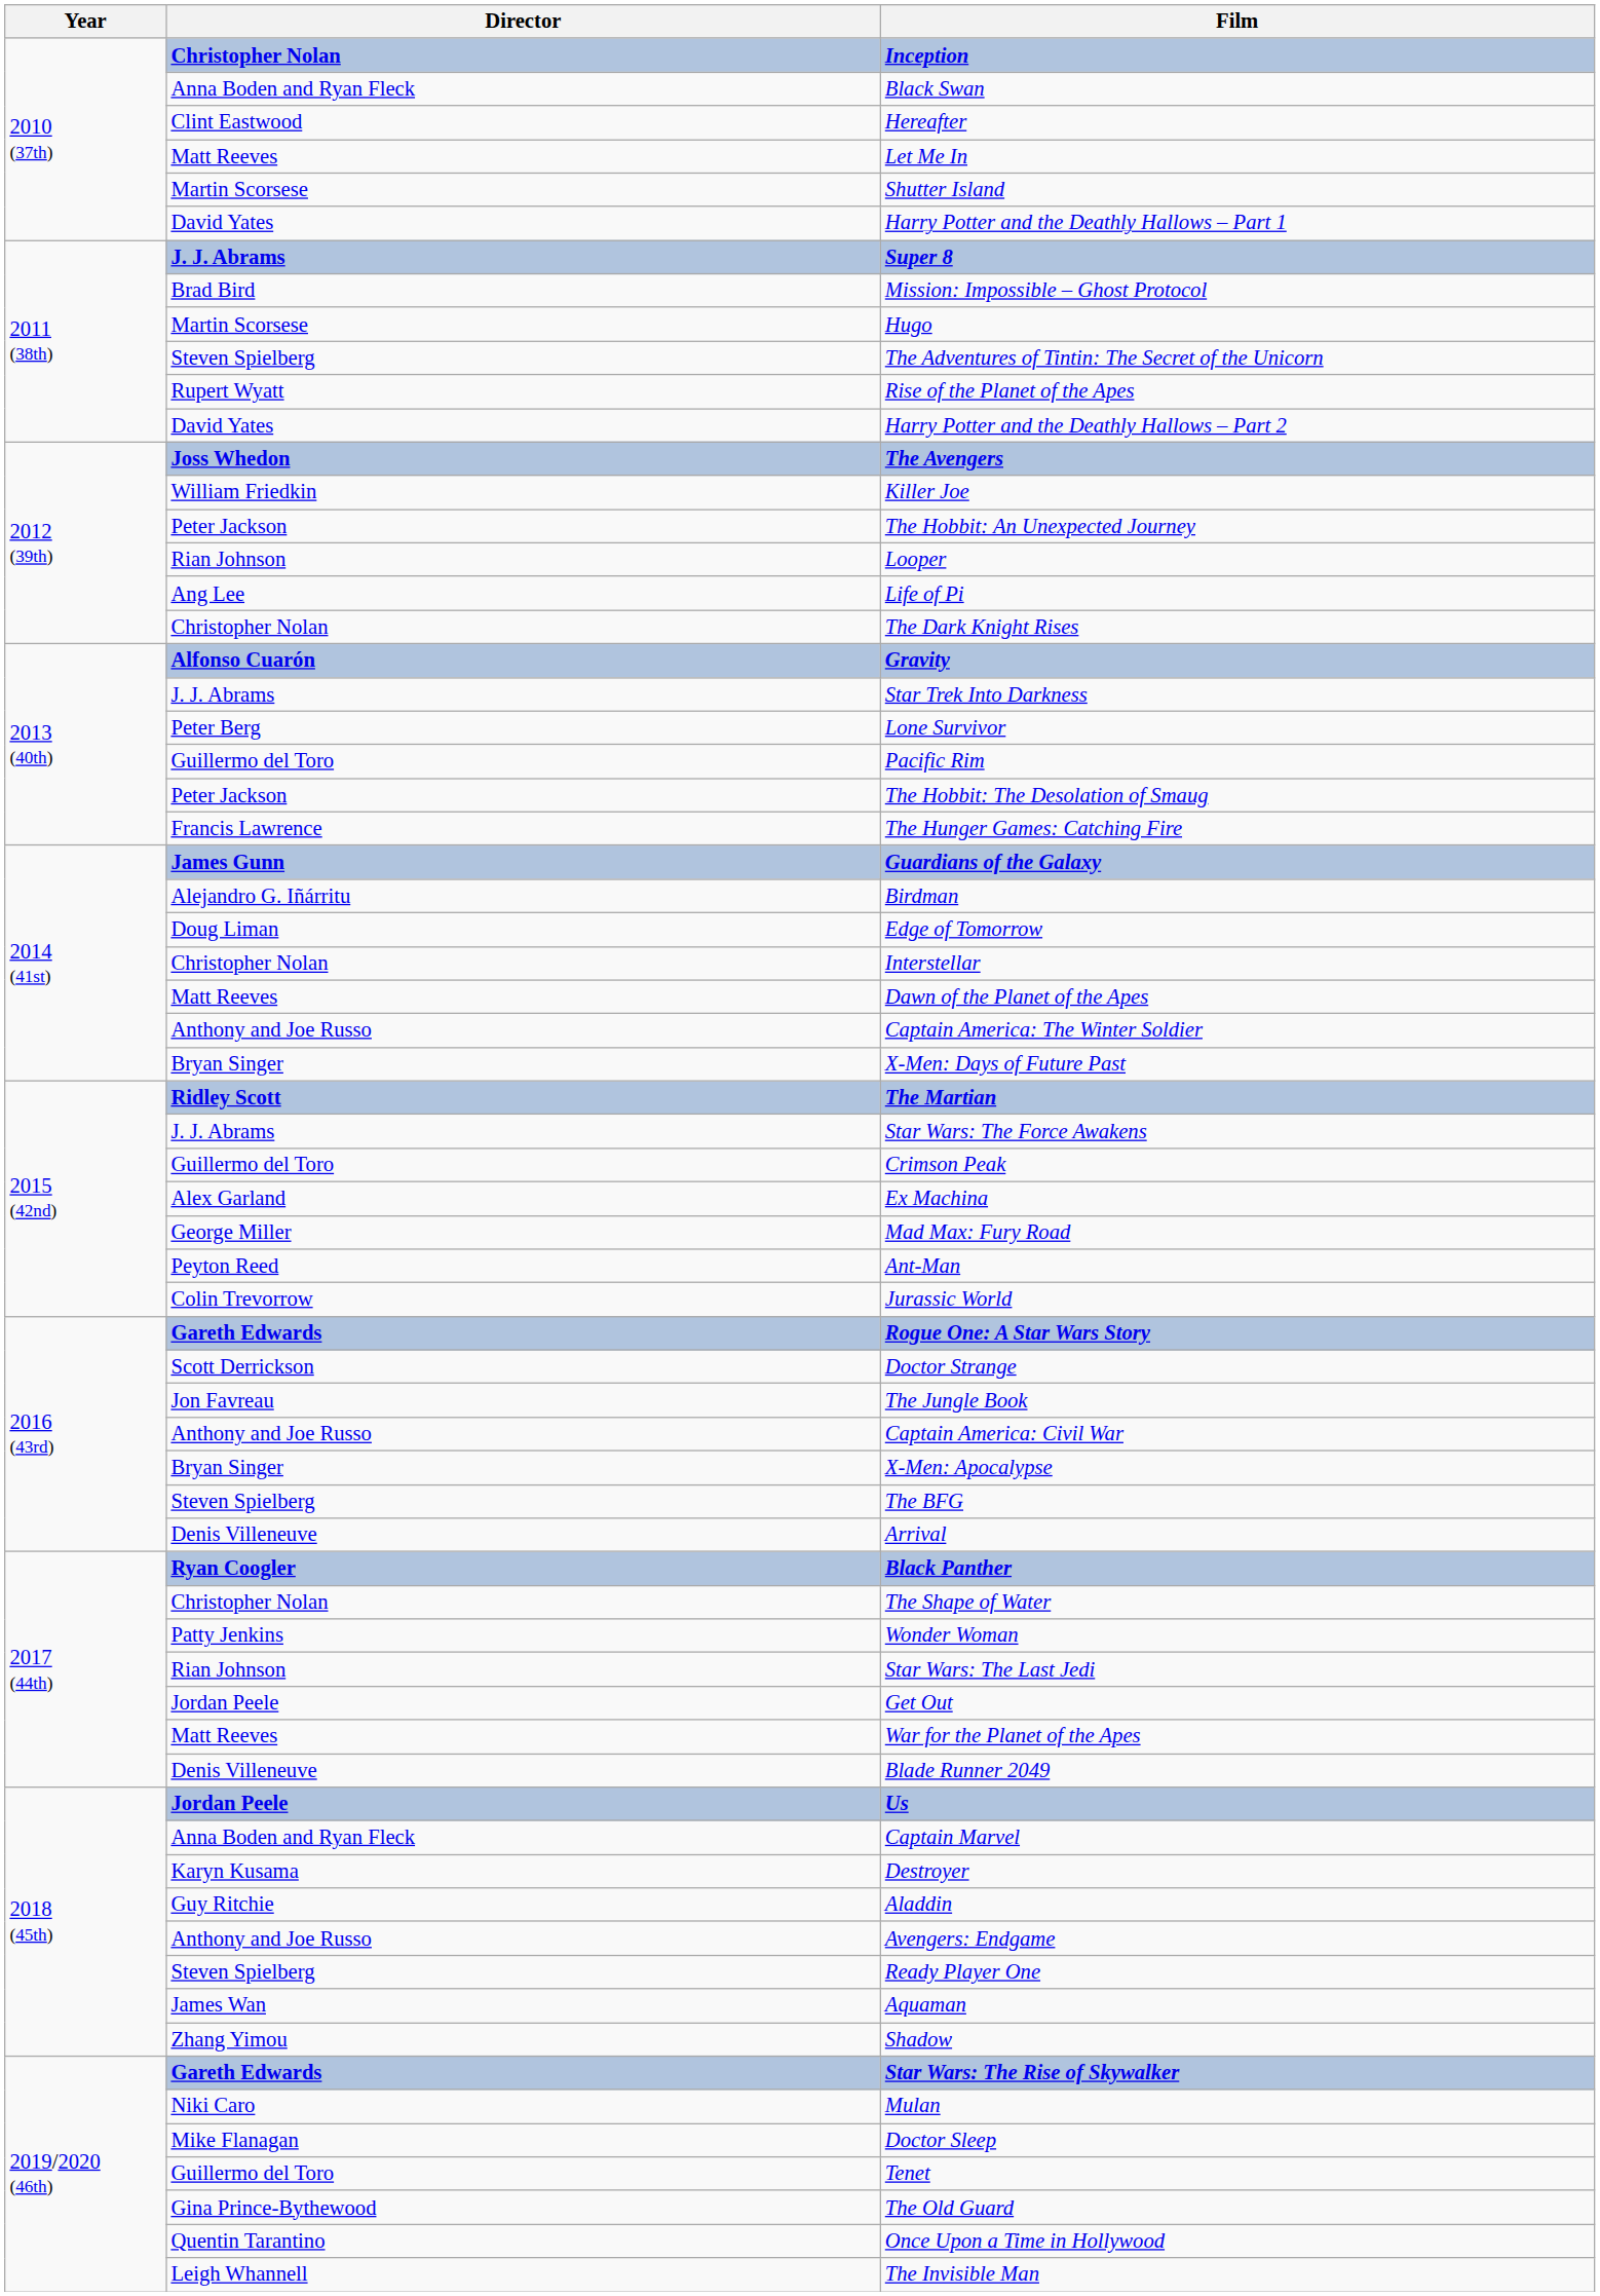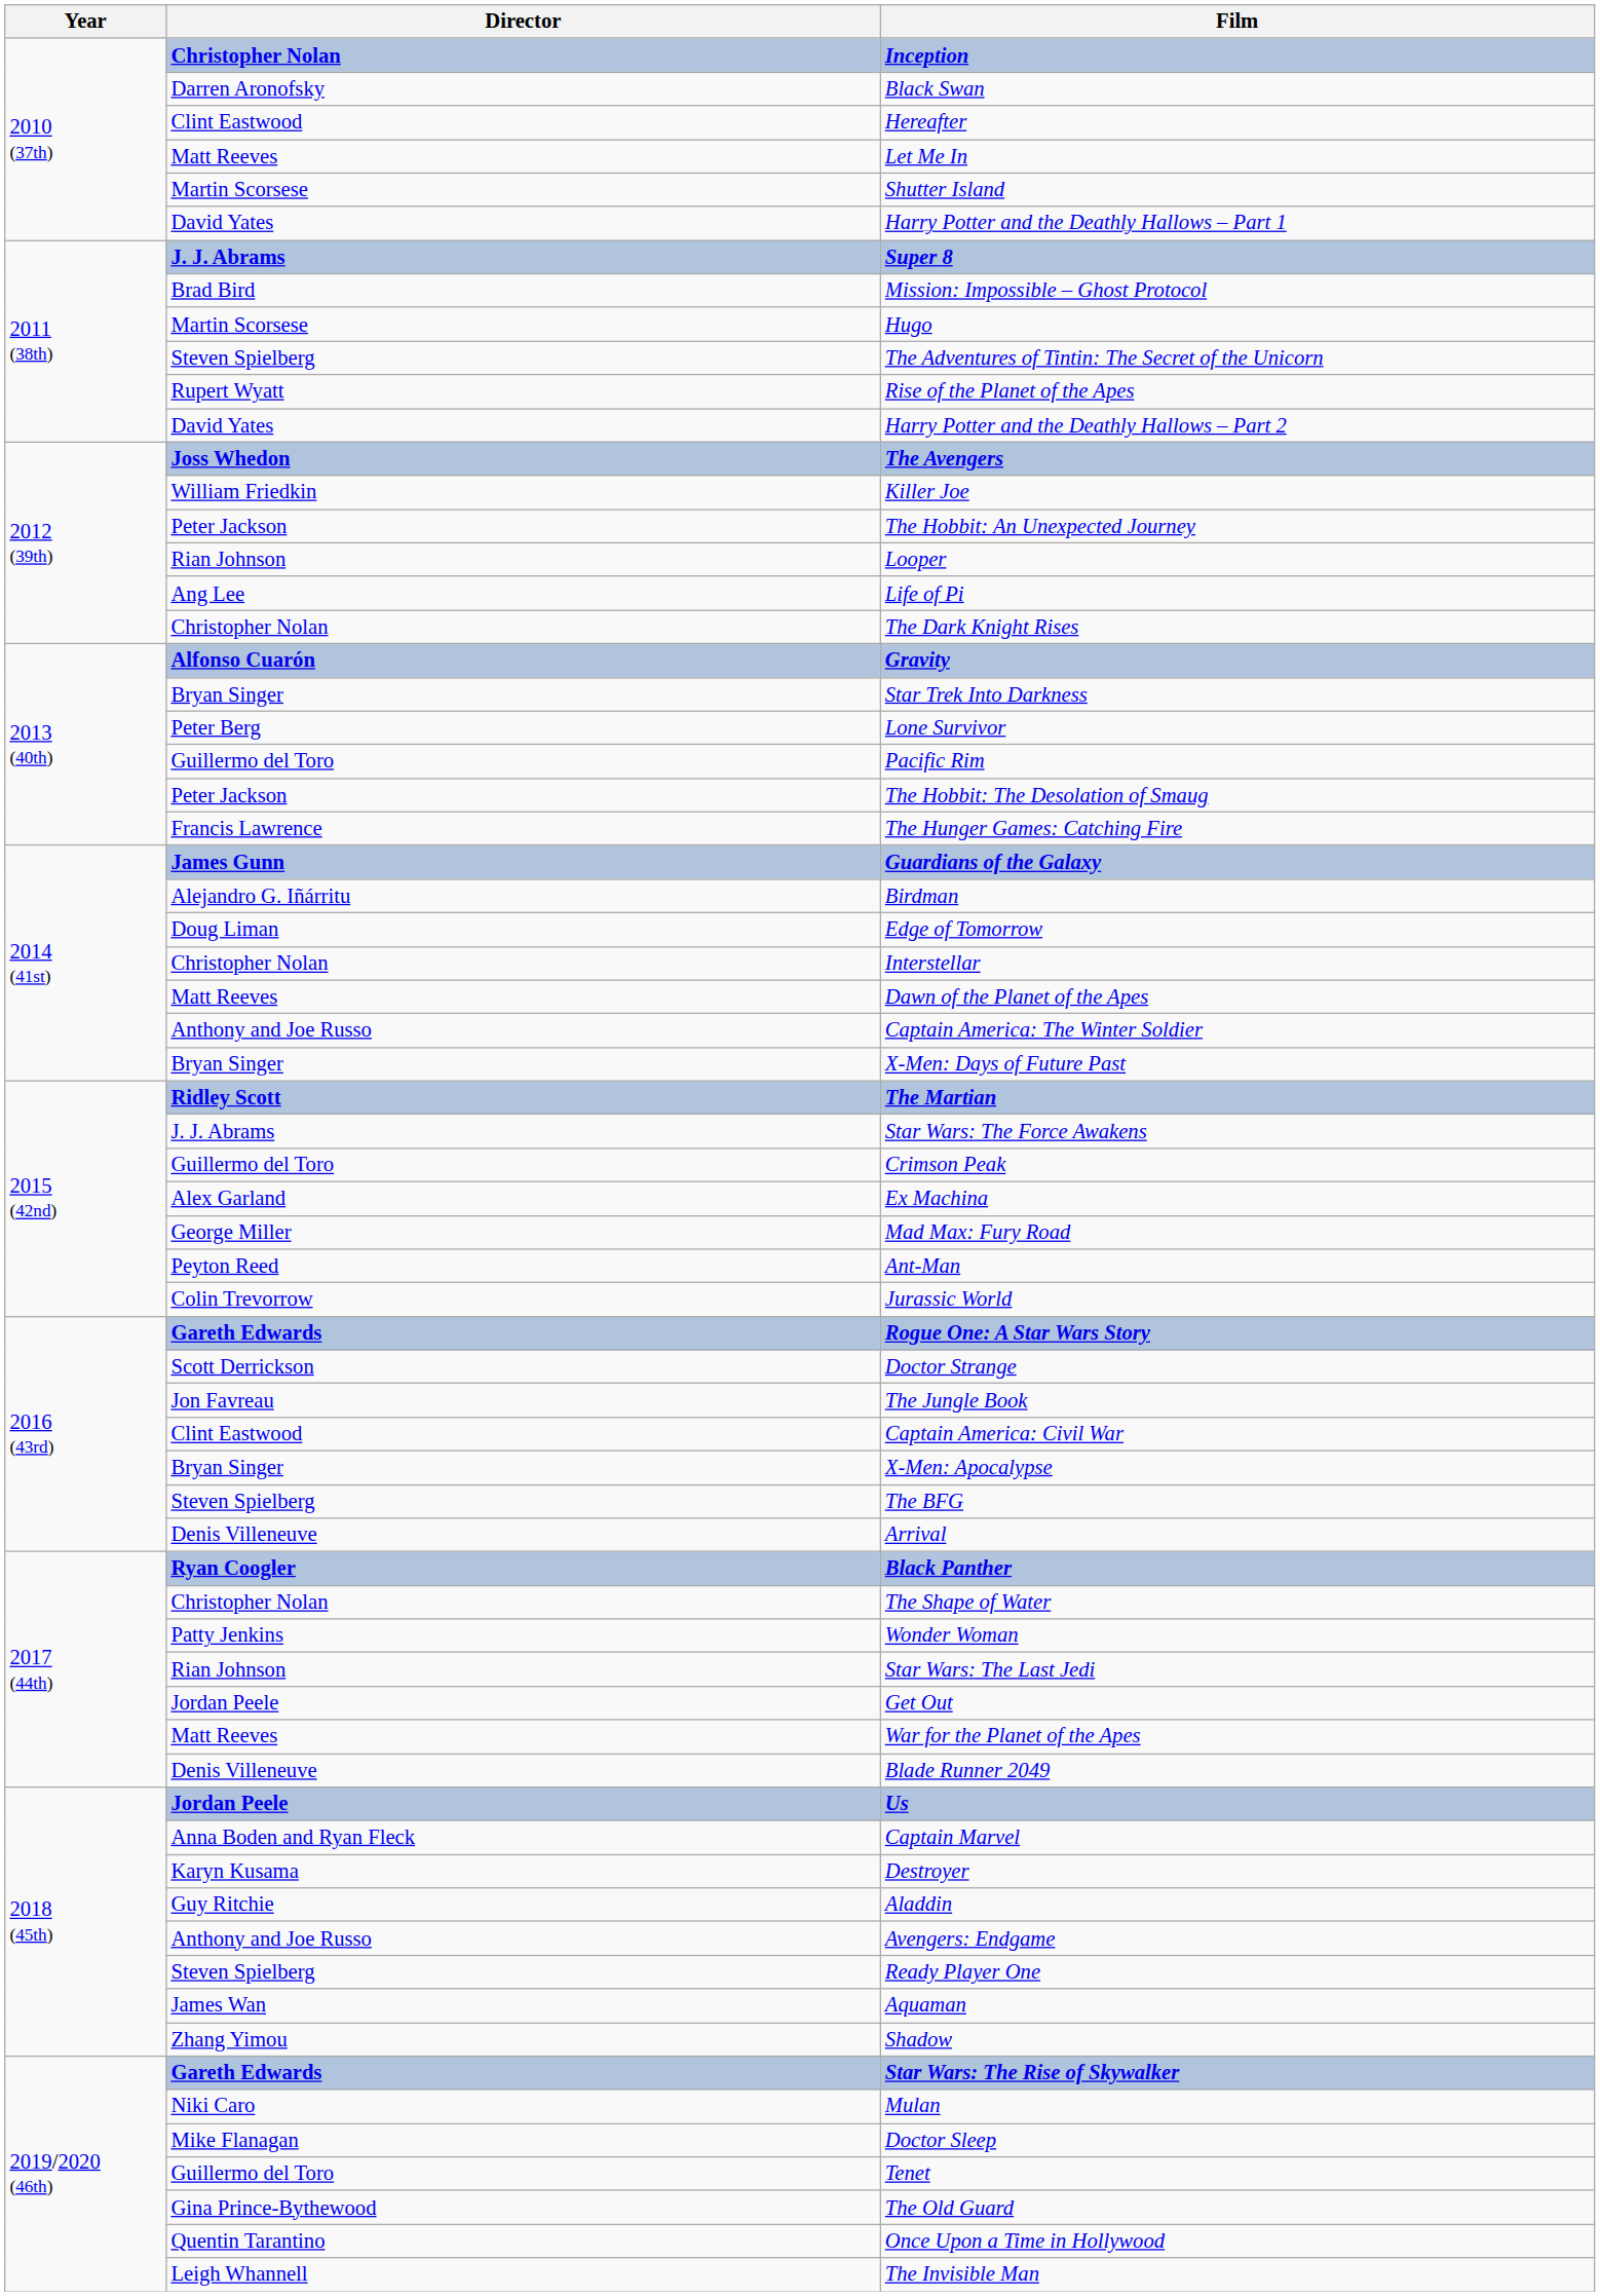Black Swan | Director: Anna Boden and Ryan Fleck -> Darren Aronofsky
Star Trek Into Darkness | Director: J. J. Abrams -> Bryan Singer
Captain America: Civil War | Director: Anthony and Joe Russo -> Clint Eastwood
